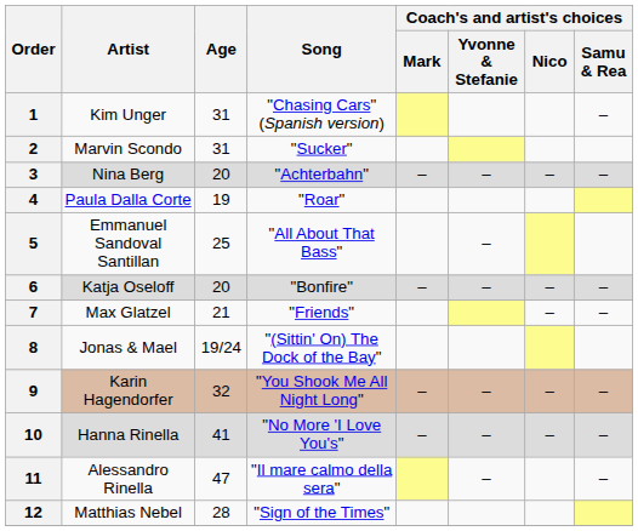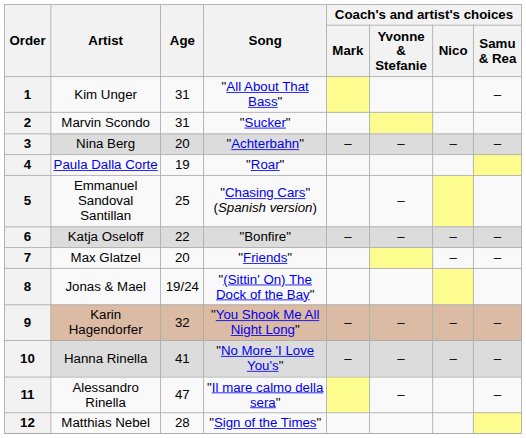1 | Song: "Chasing Cars" (Spanish version) -> "All About That Bass"
5 | Song: "All About That Bass" -> "Chasing Cars" (Spanish version)
6 | Age: 20 -> 22
7 | Age: 21 -> 20
